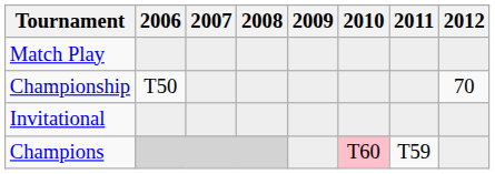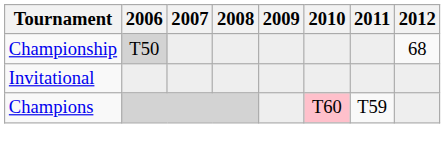- row: Match Play
Championship | 2006: no background -> lightgrey background
Championship | 2012: 70 -> 68
